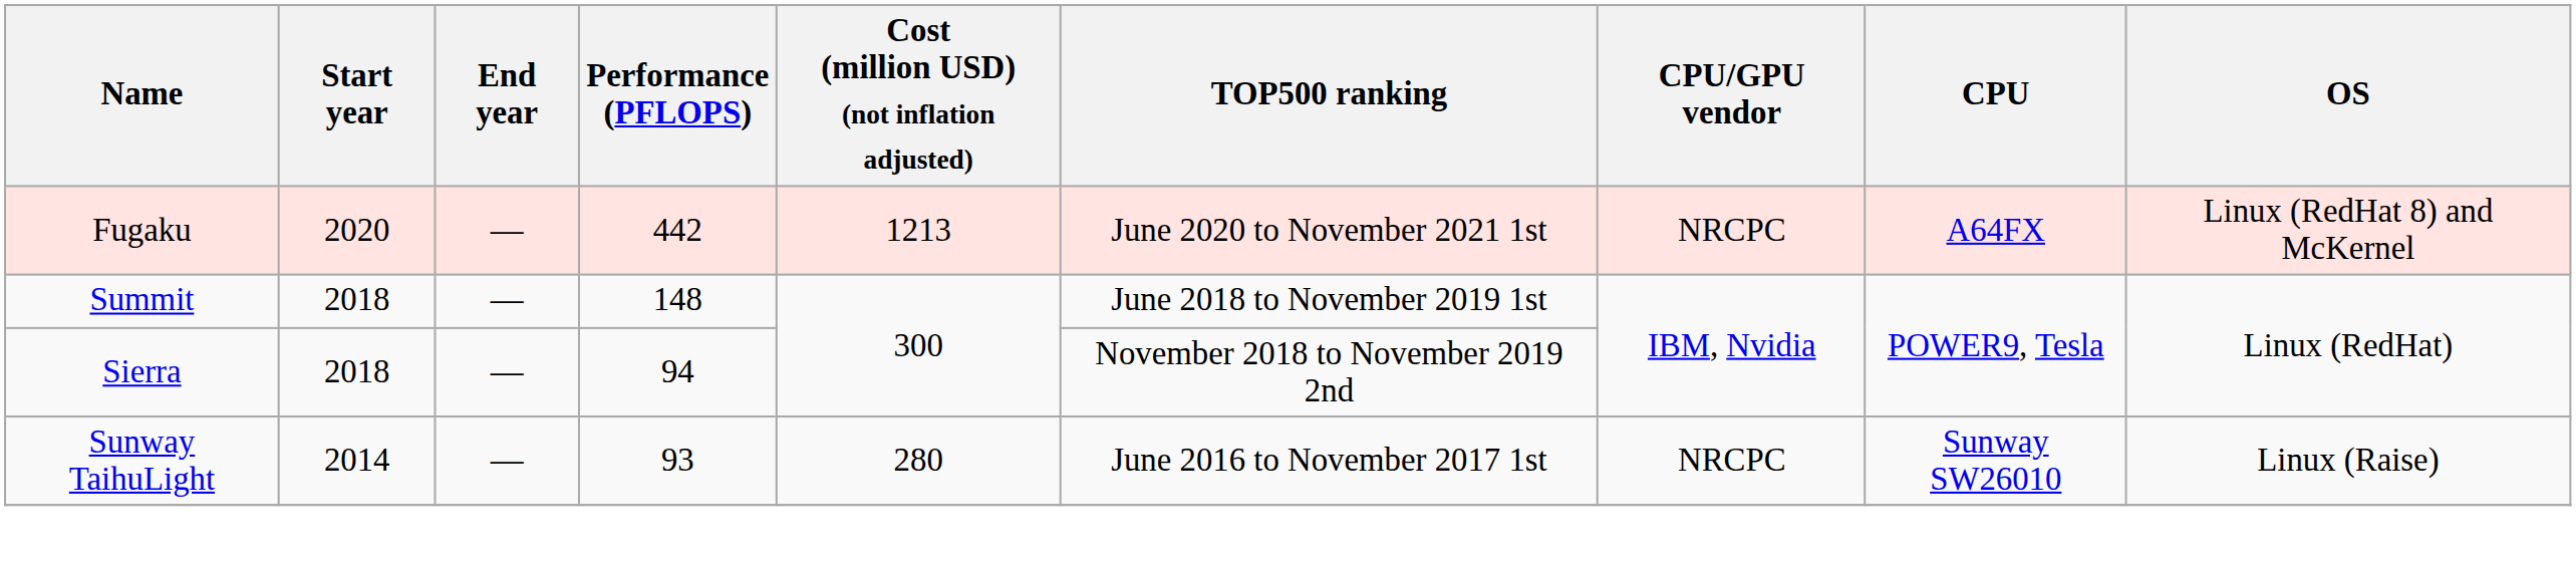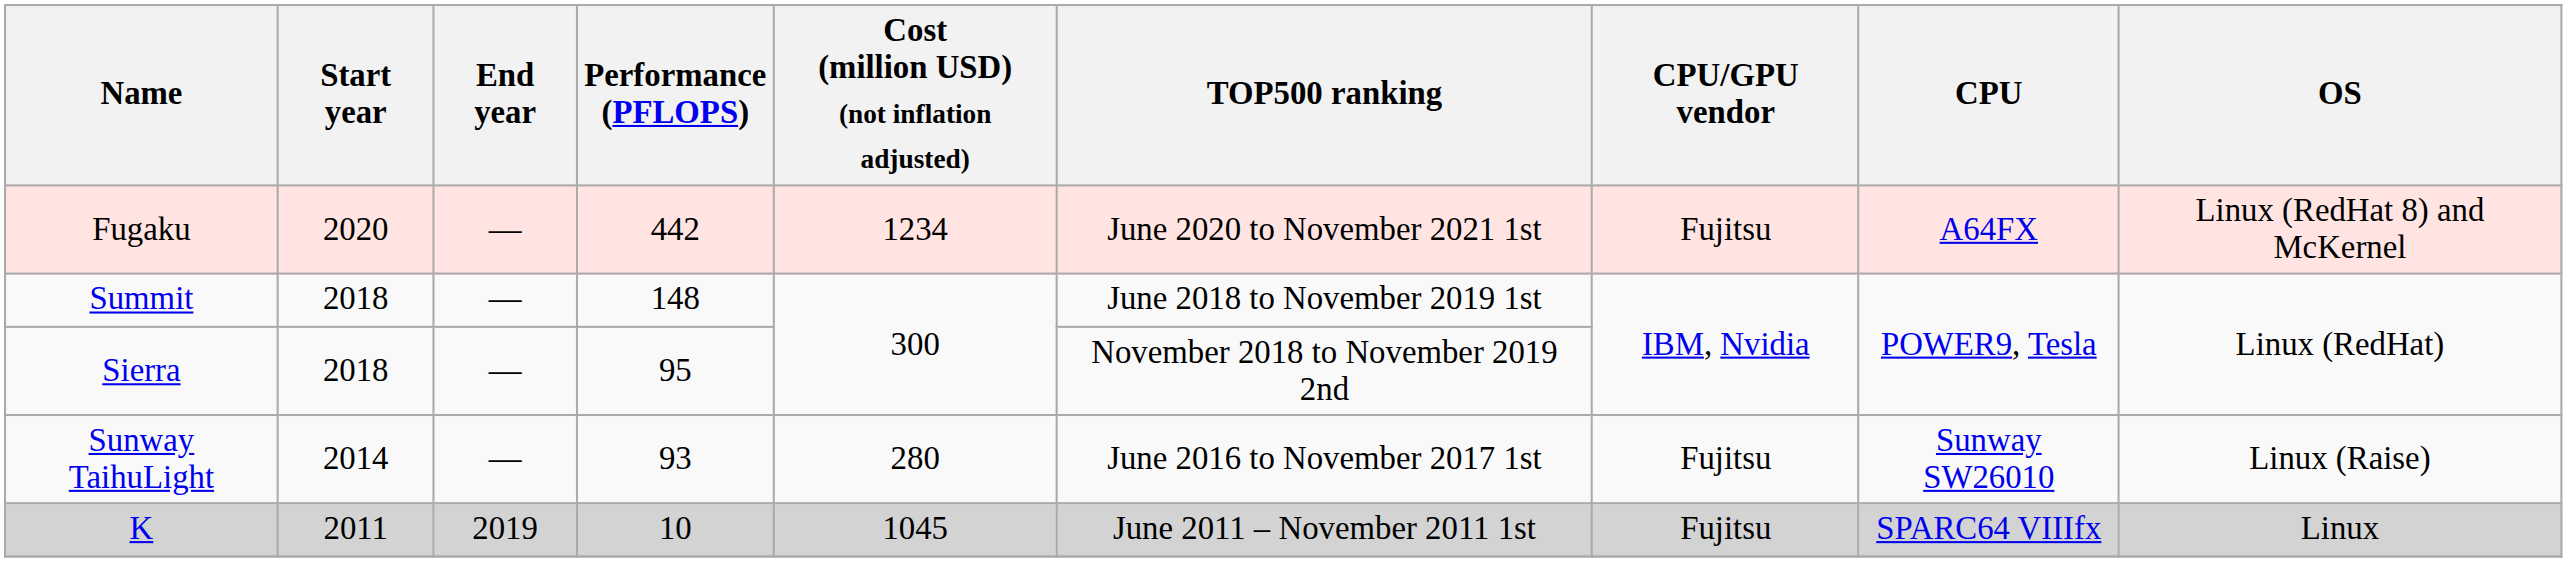Fugaku | Cost (million USD) (not inflation adjusted): 1213 -> 1234
Fugaku | CPU/GPU vendor: NRCPC -> Fujitsu
Sierra | Performance (PFLOPS): 94 -> 95
Sunway TaihuLight | CPU/GPU vendor: NRCPC -> Fujitsu
+ row: K | 2011 | 2019 | 10 | 1045 | June 2011 – November 2011 1st | Fujitsu | SPARC64 VIIIfx | Linux
